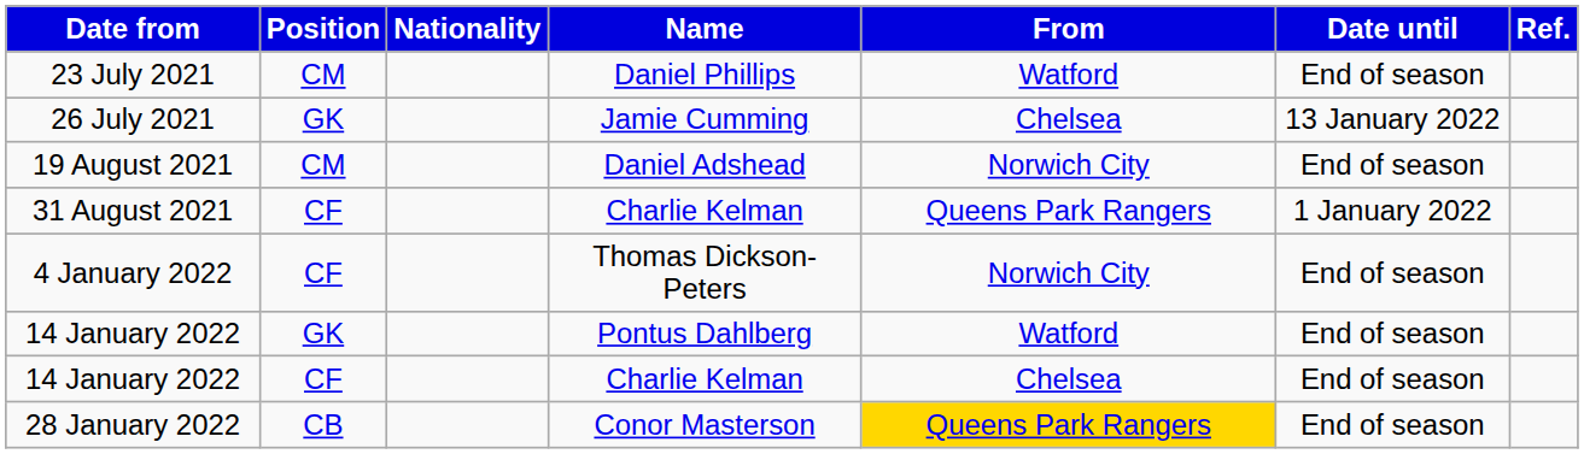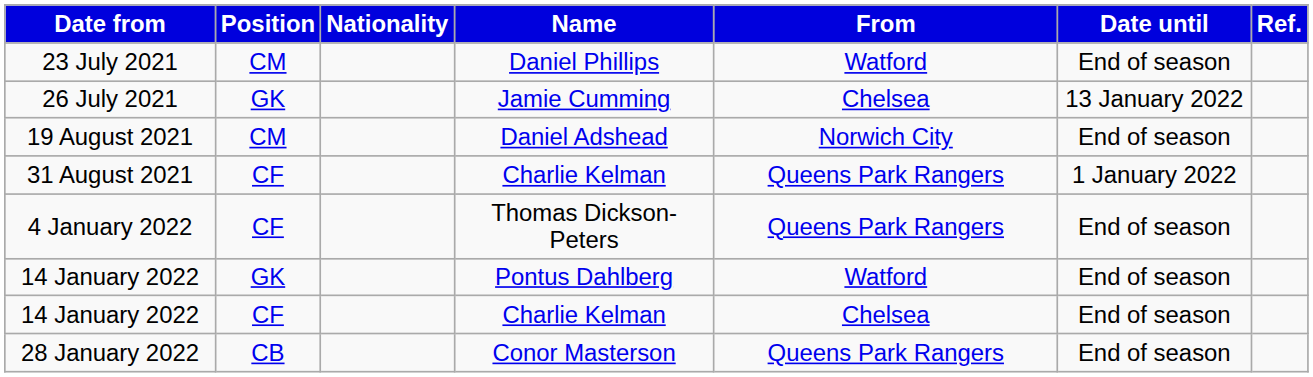4 January 2022 | From: Norwich City -> Queens Park Rangers
28 January 2022 | From: gold background -> no background
